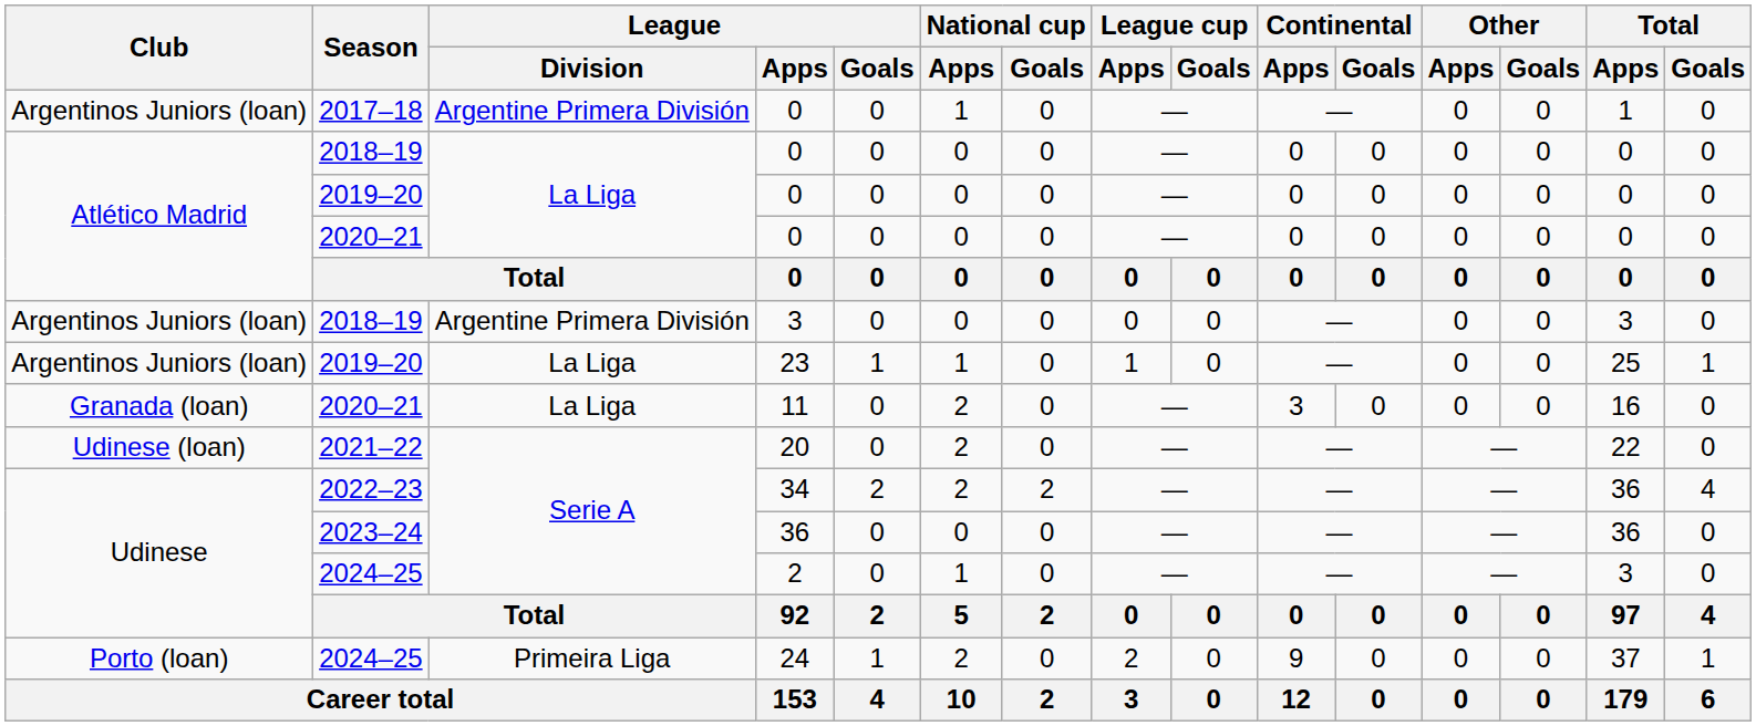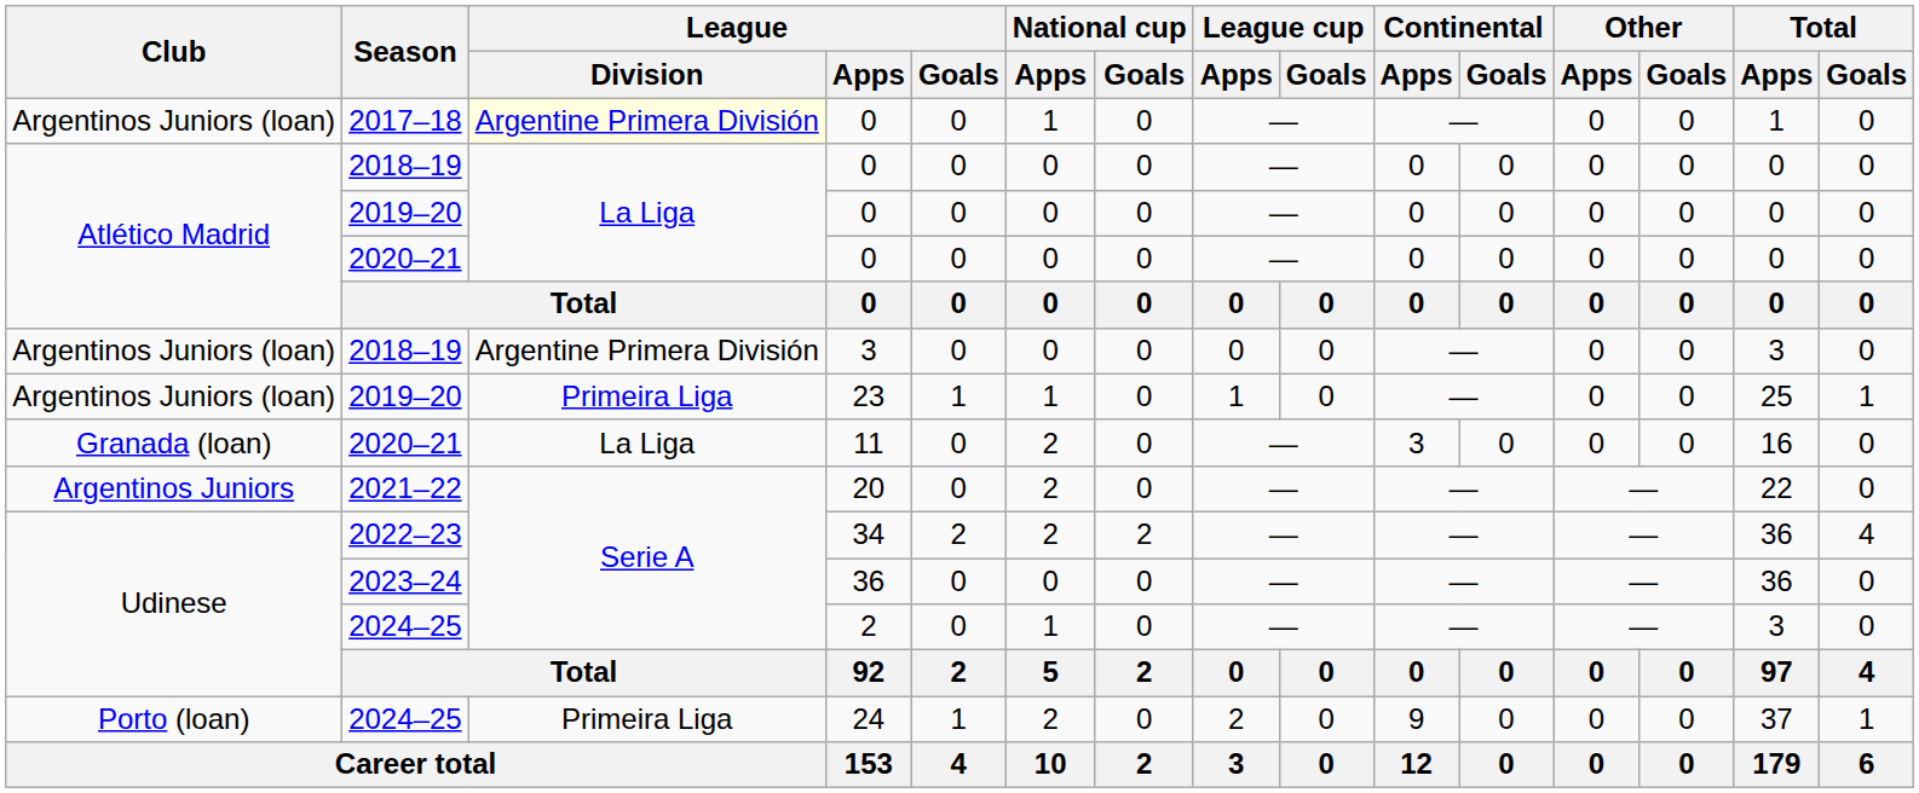2017–18 / 0 | League / Division: no background -> lightyellow background
23 | League / Division: La Liga -> Primeira Liga
20 | Club: Udinese (loan) -> Argentinos Juniors
